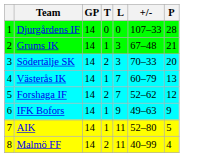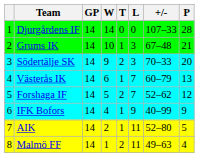+ column: W | 14 | 10 | 9 | 6 | 5 | 4 | 2 | 1
IFK Bofors | +/-: 49–63 -> 40–99
Malmö FF | +/-: 40–99 -> 49–63
